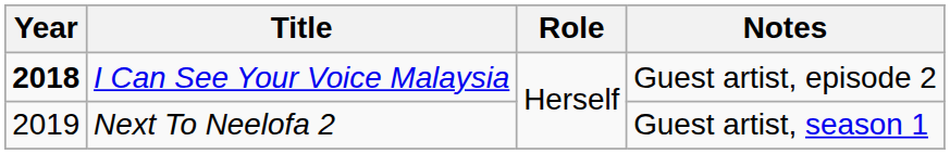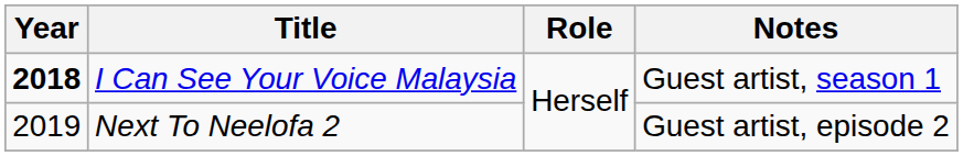I Can See Your Voice Malaysia | Notes: Guest artist, episode 2 -> Guest artist, season 1
Next To Neelofa 2 | Notes: Guest artist, season 1 -> Guest artist, episode 2
